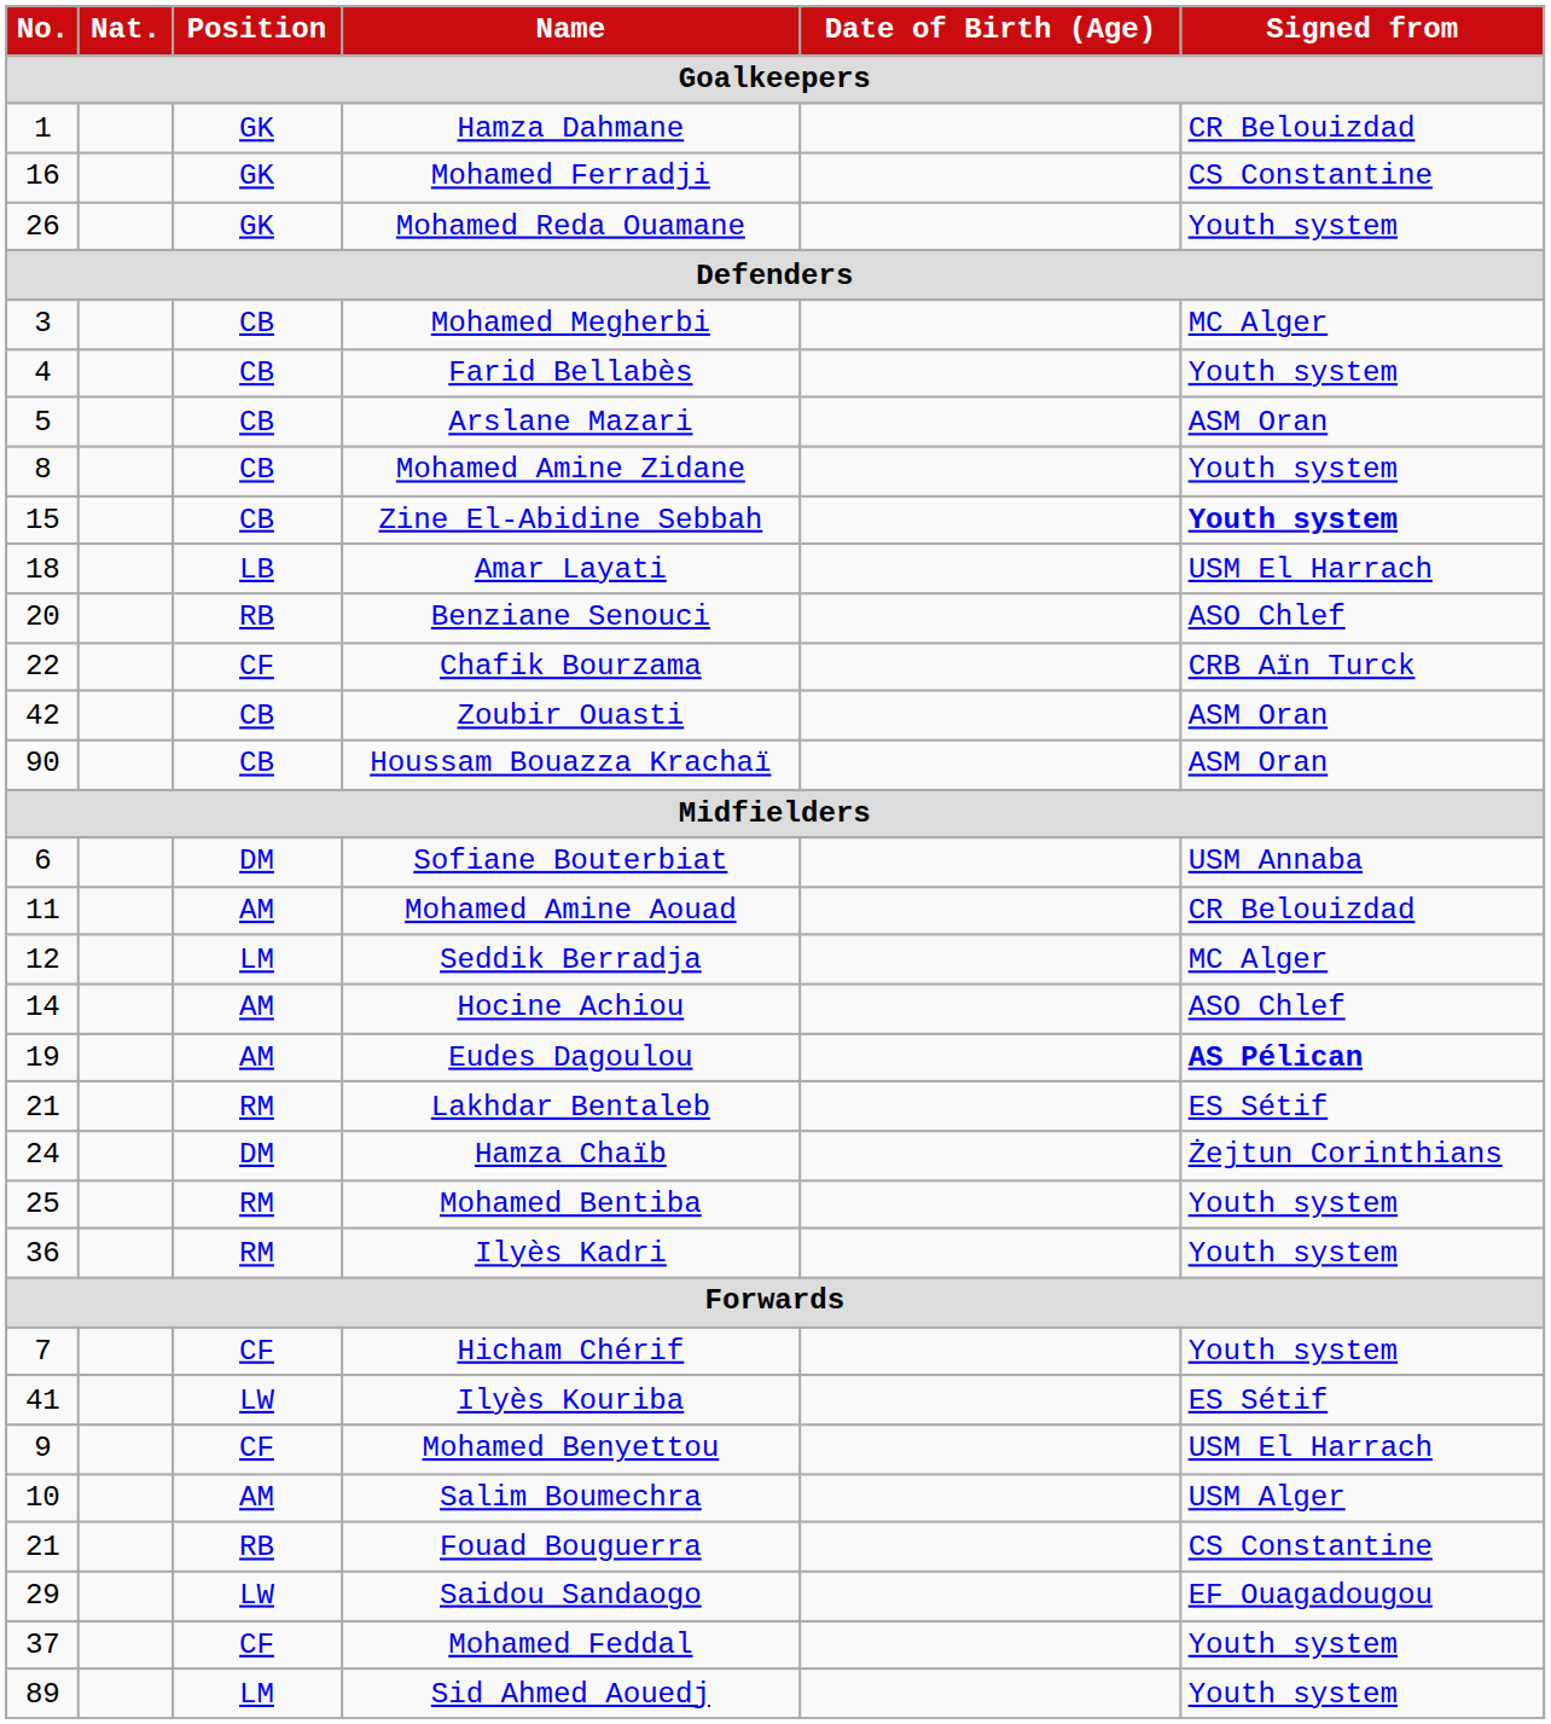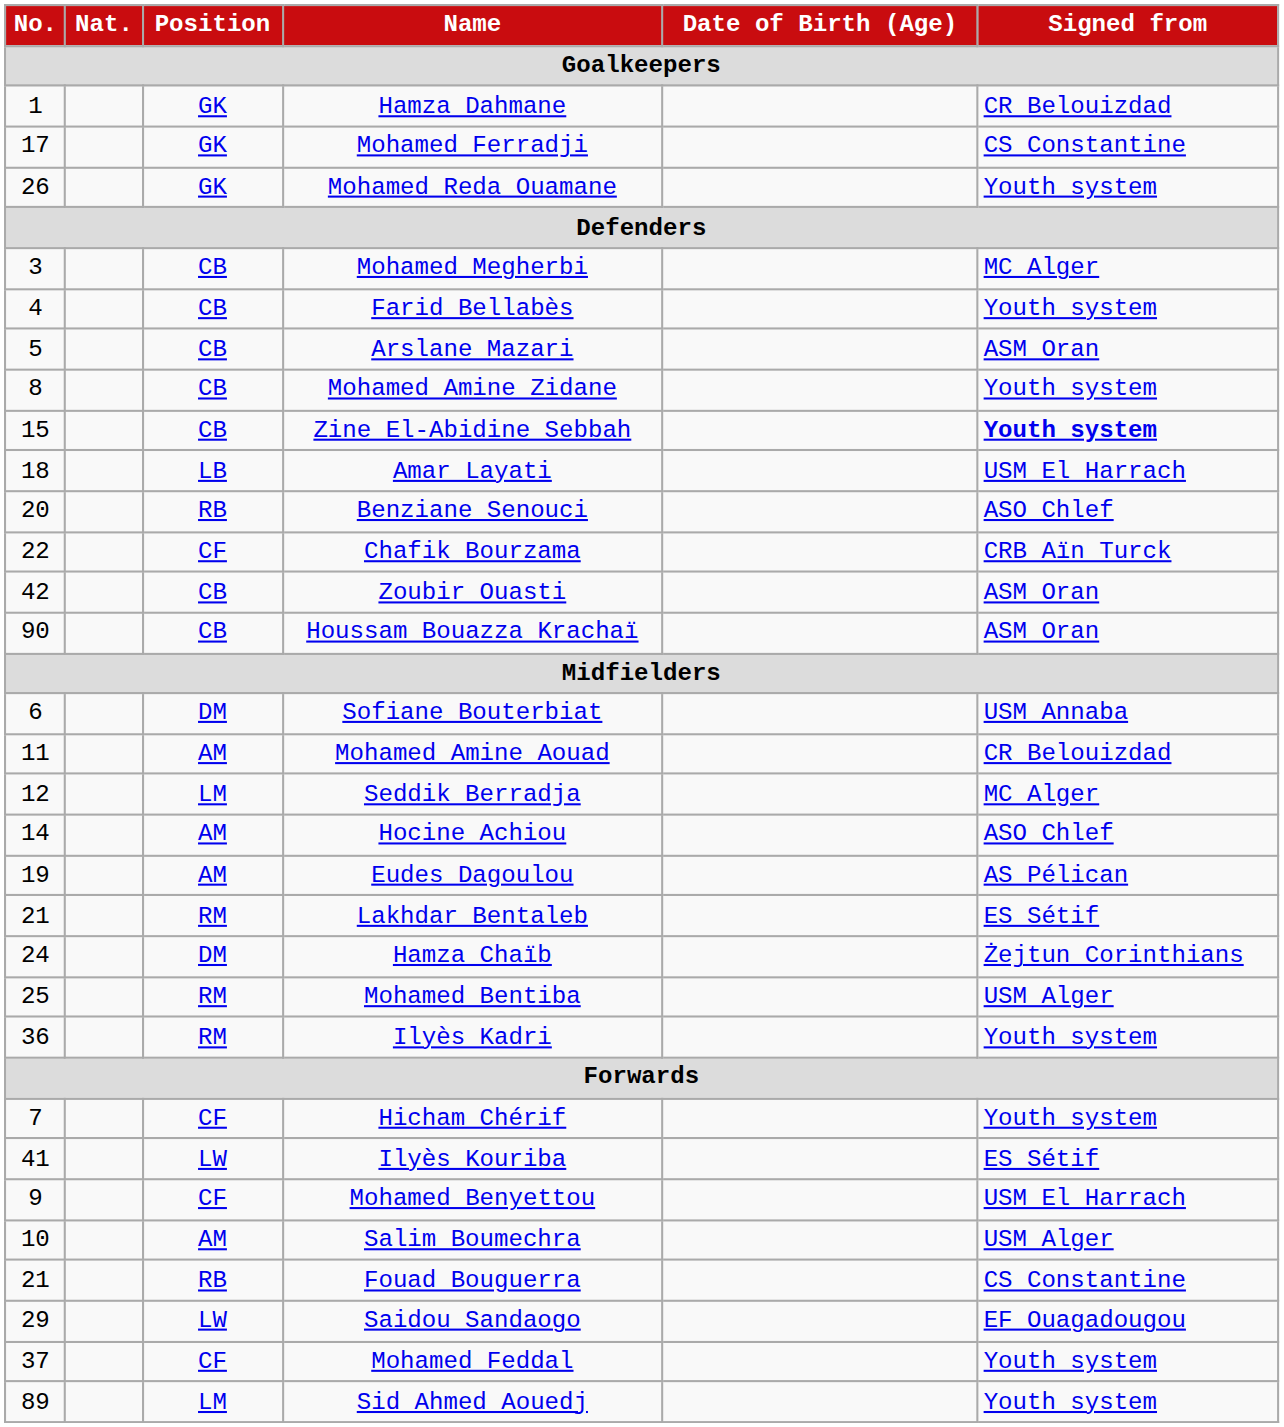Mohamed Ferradji | No.: 16 -> 17
Eudes Dagoulou | Signed from: bold -> normal
Mohamed Bentiba | Signed from: Youth system -> USM Alger
